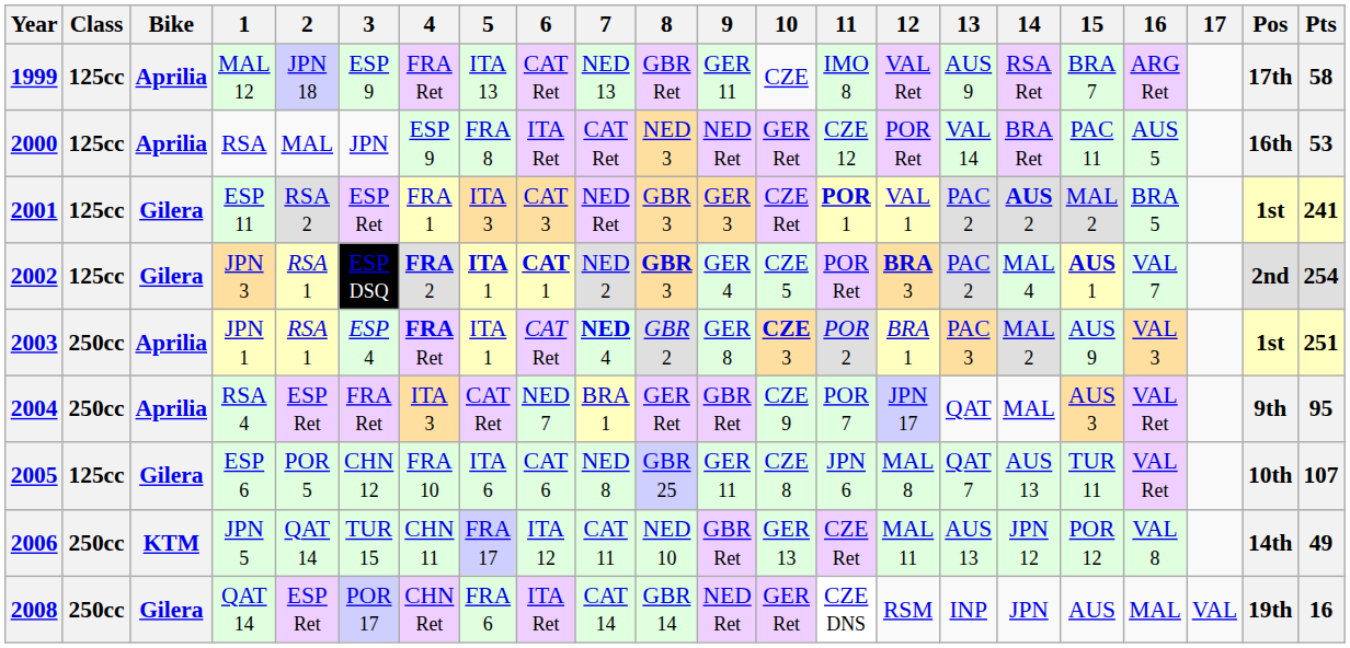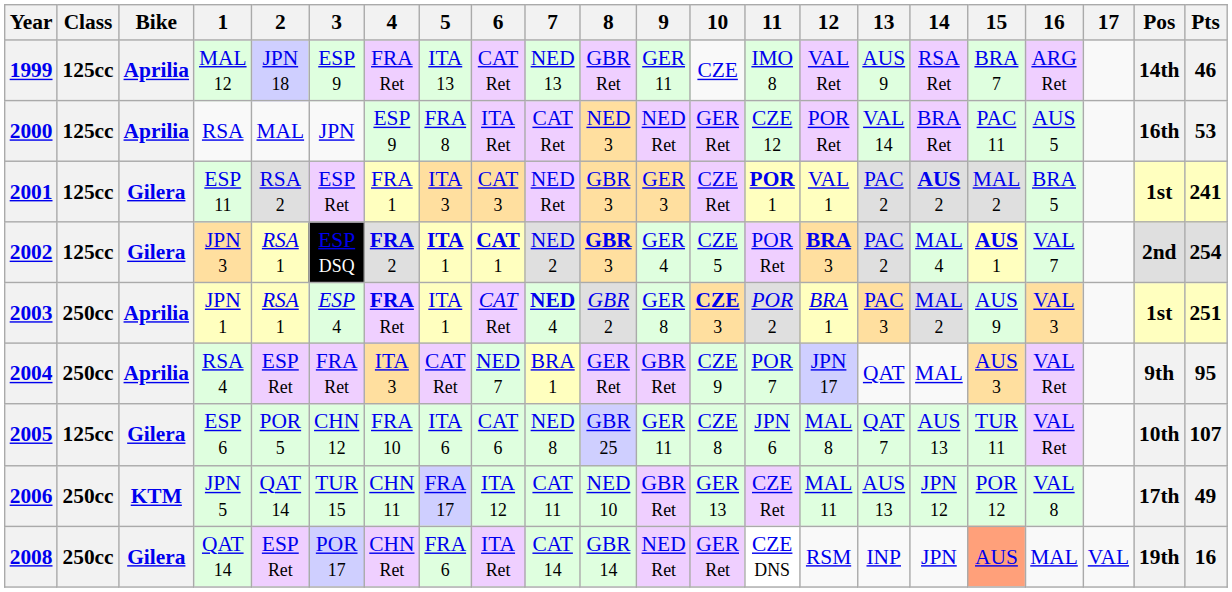1999 | Pos: 17th -> 14th
1999 | Pts: 58 -> 46
2006 | Pos: 14th -> 17th
2008 | 15: no background -> lightsalmon background
